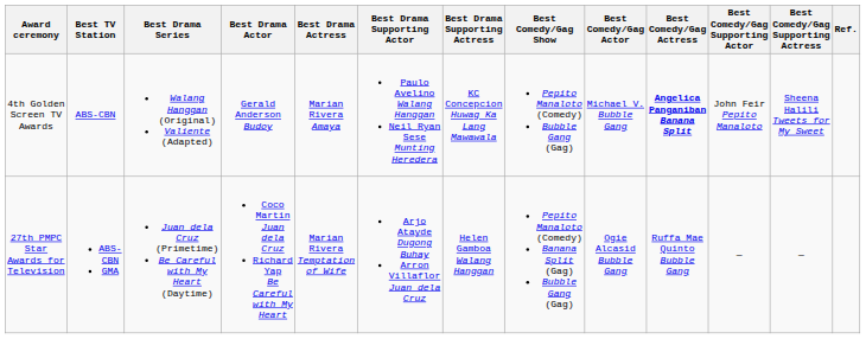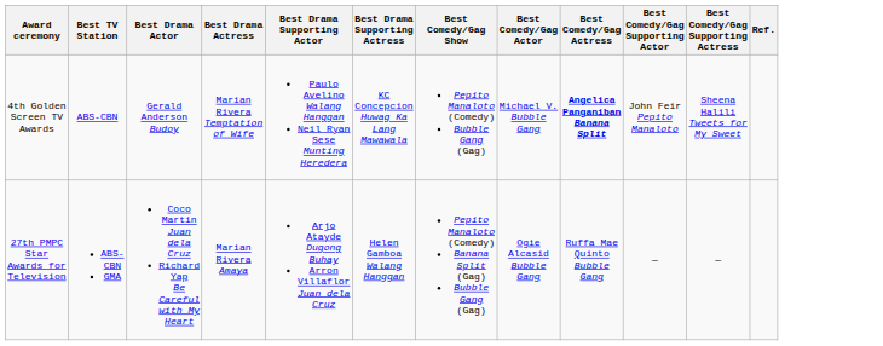- column: Best Drama Series | Walang Hanggan (Original) Valiente (Adapted) | Juan dela Cruz (Primetime) Be Careful with My Heart (Daytime)
4th Golden Screen TV Awards | Best Drama Actress: Marian Rivera Amaya -> Marian Rivera Temptation of Wife
27th PMPC Star Awards for Television | Best Drama Actress: Marian Rivera Temptation of Wife -> Marian Rivera Amaya
